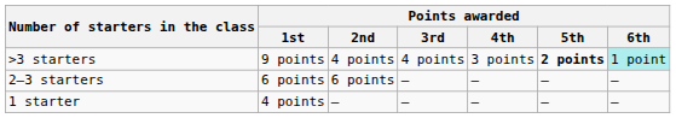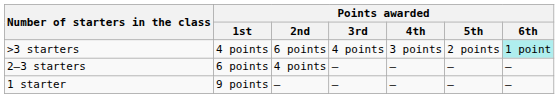>3 starters | Points awarded / 1st: 9 points -> 4 points
>3 starters | Points awarded / 2nd: 4 points -> 6 points
>3 starters | Points awarded / 5th: bold -> normal
2–3 starters | Points awarded / 2nd: 6 points -> 4 points
1 starter | Points awarded / 1st: 4 points -> 9 points
